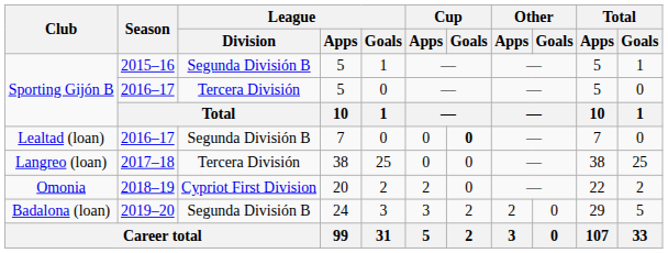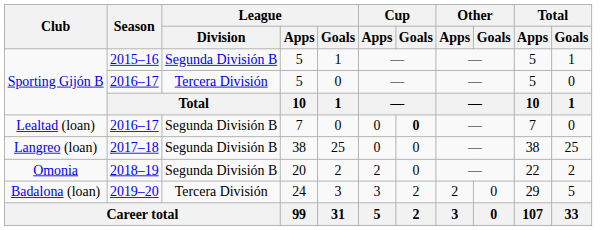Langreo (loan) | League / Division: Tercera División -> Segunda División B
Omonia | League / Division: Cypriot First Division -> Segunda División B
Badalona (loan) | League / Division: Segunda División B -> Tercera División
